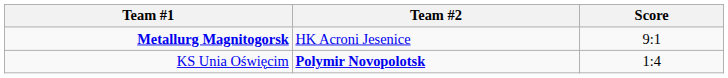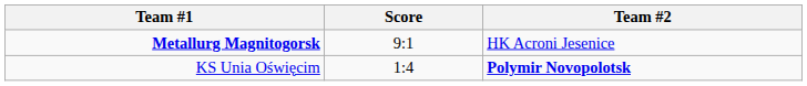columns swapped: Score <-> Team #2
